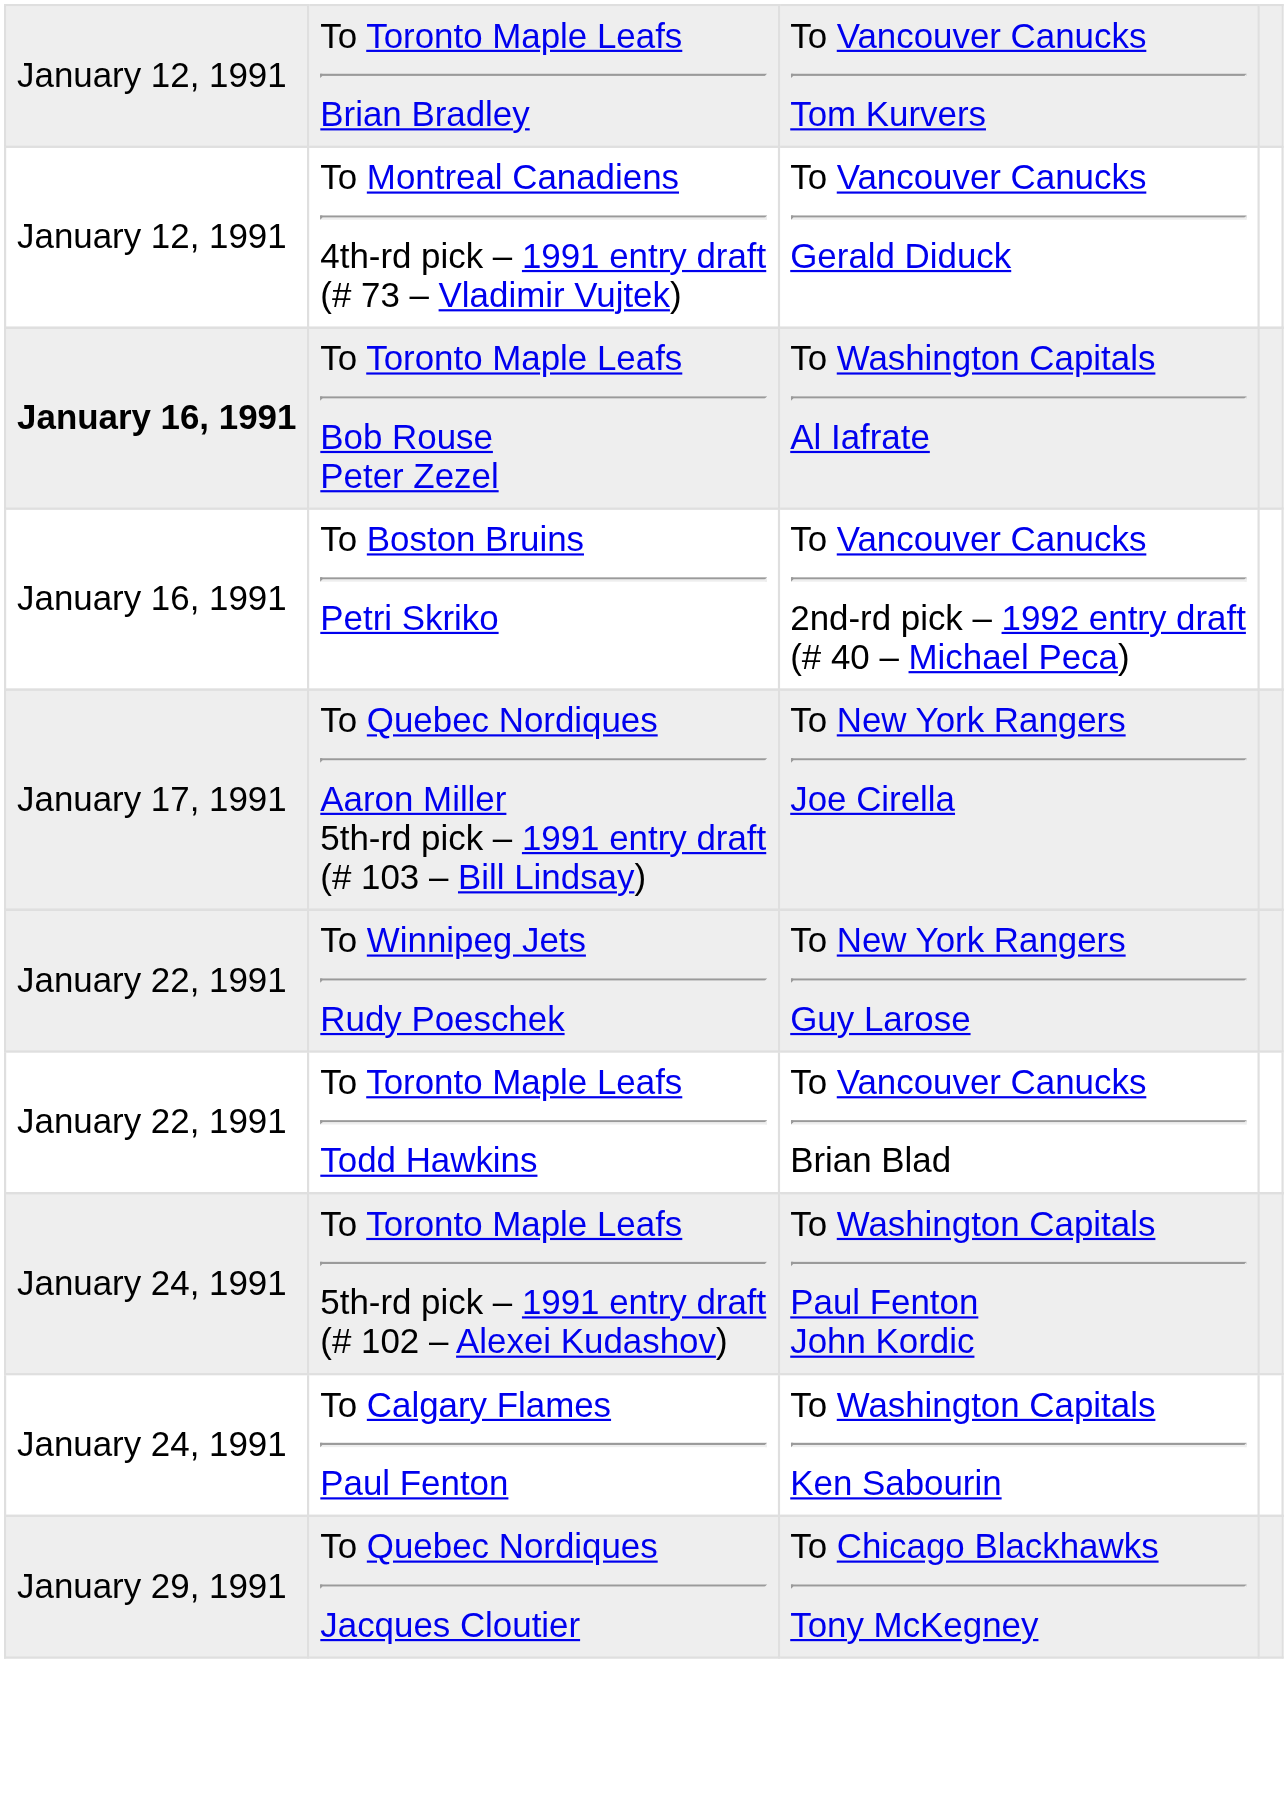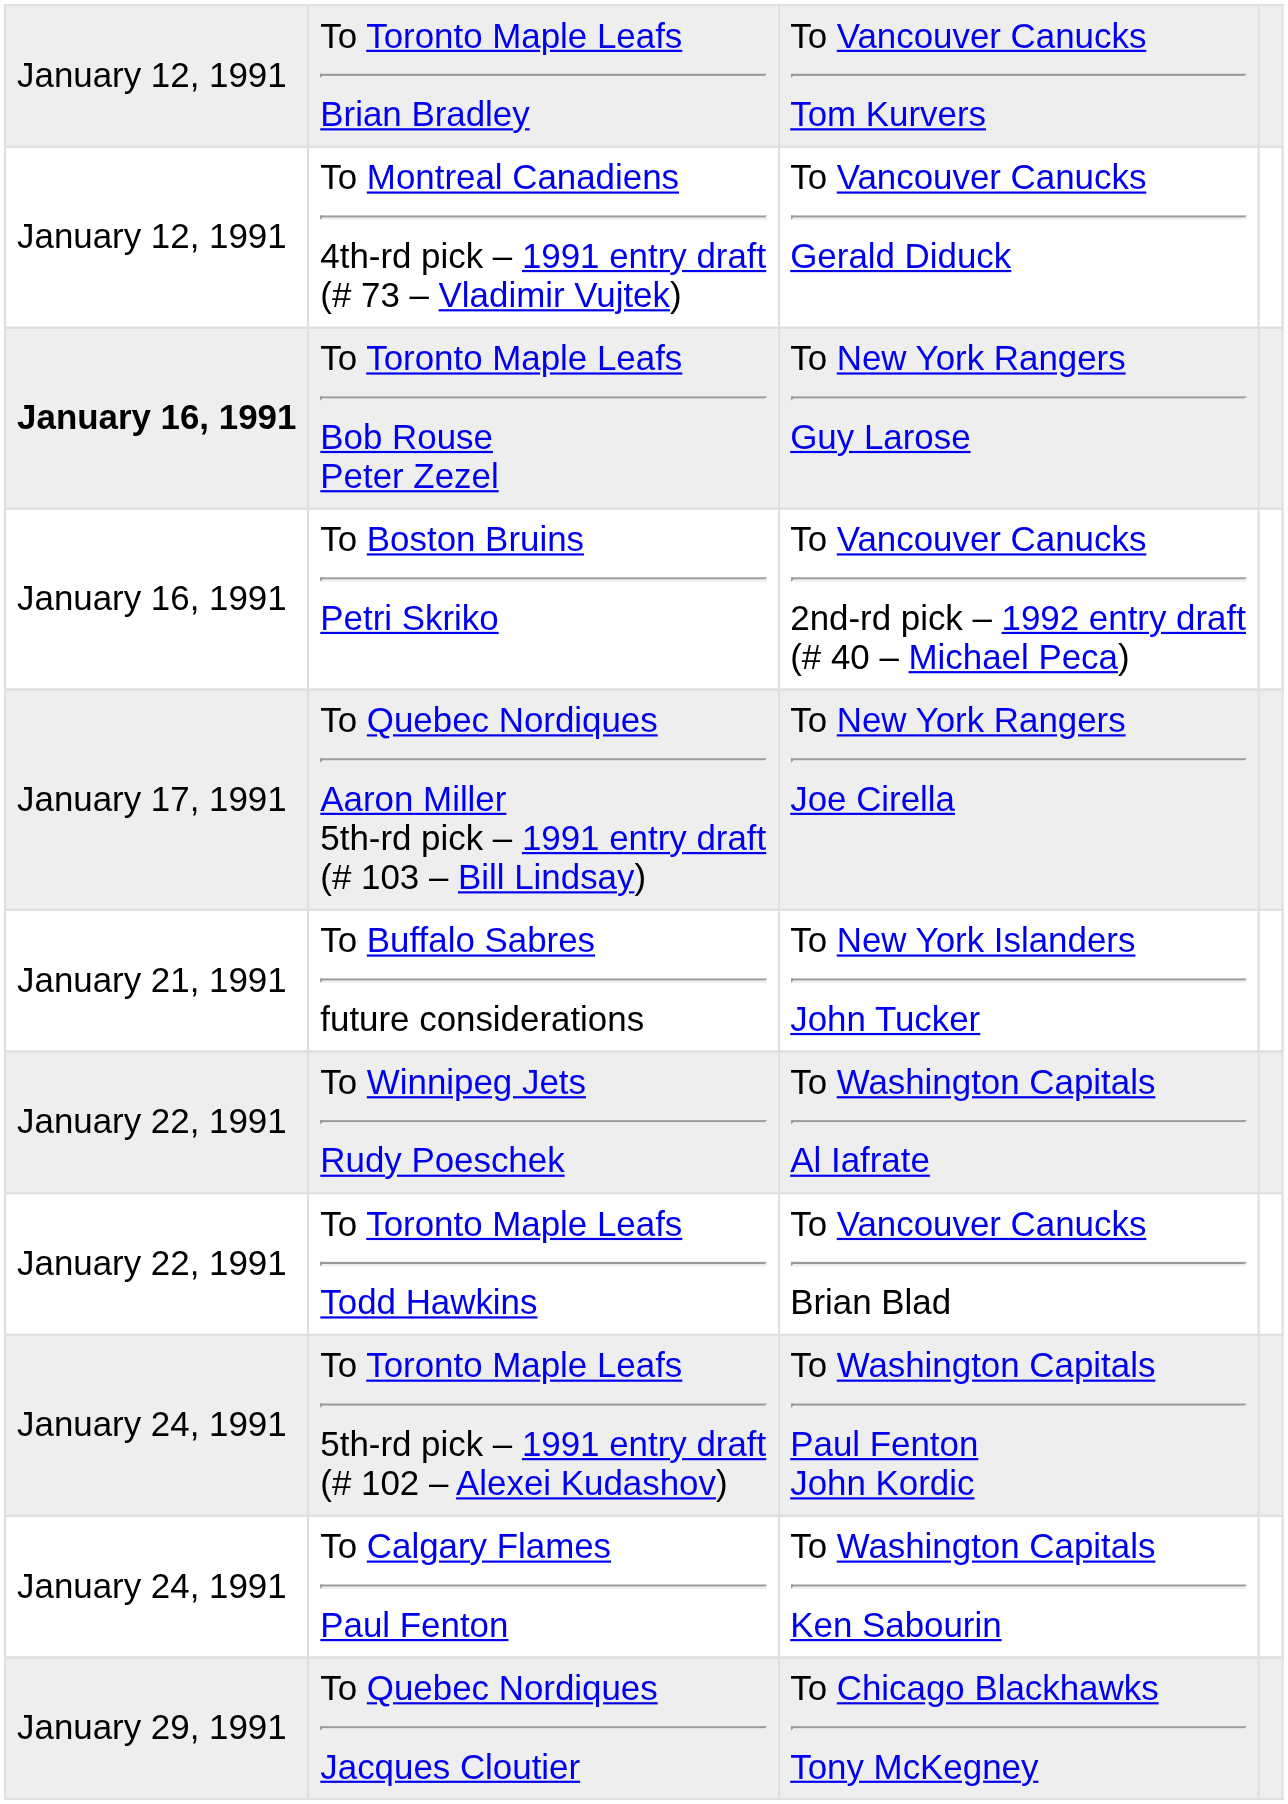To Toronto Maple Leafs Bob Rouse Peter Zezel | column 3: To Washington Capitals Al Iafrate -> To New York Rangers Guy Larose
+ row: January 21, 1991 | To Buffalo Sabres future considerations | To New York Islanders John Tucker
To Winnipeg Jets Rudy Poeschek | column 3: To New York Rangers Guy Larose -> To Washington Capitals Al Iafrate
